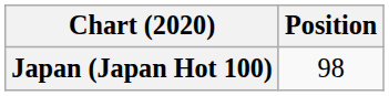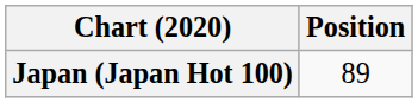Japan (Japan Hot 100) | Position: 98 -> 89
